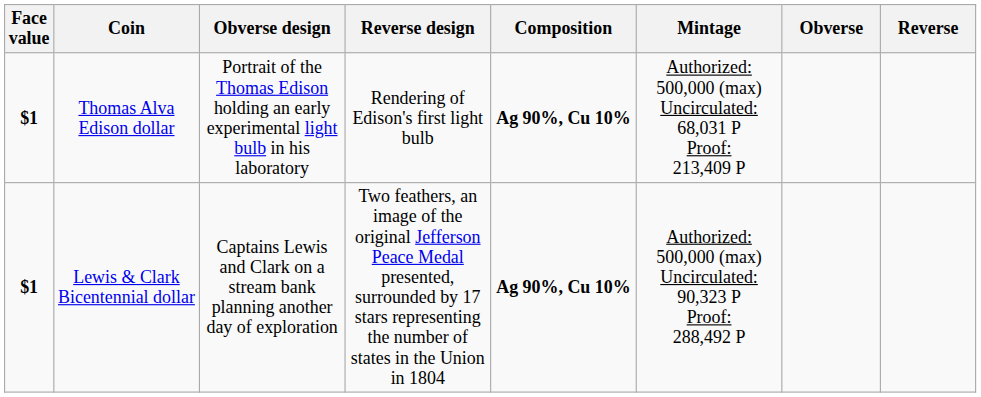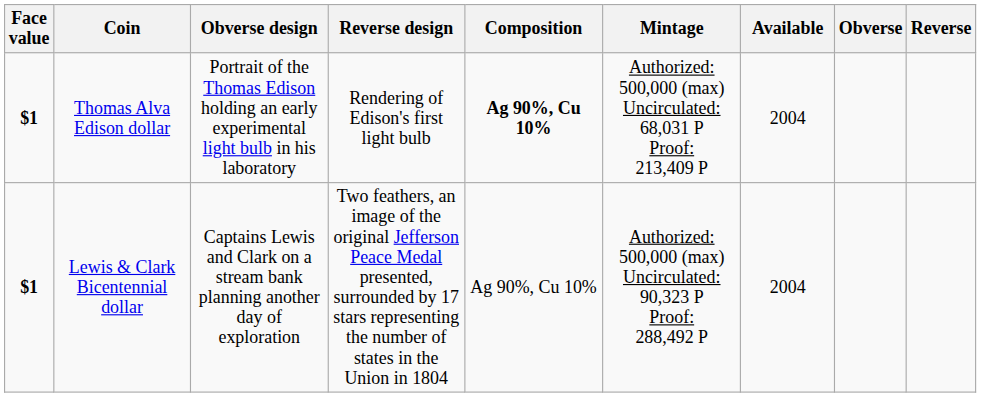+ column: Available | 2004 | 2004
Lewis & Clark Bicentennial dollar | Composition: bold -> normal
